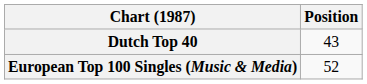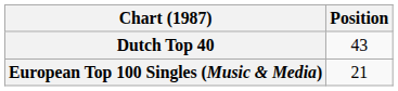European Top 100 Singles (Music & Media) | Position: 52 -> 21
